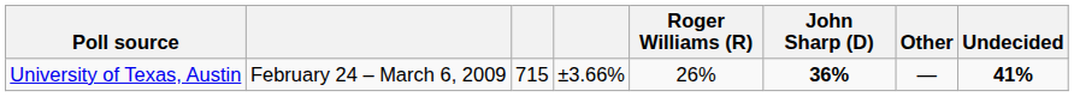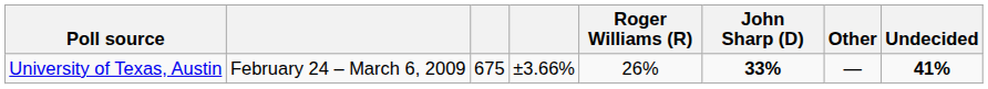University of Texas, Austin | column 3: 715 -> 675
University of Texas, Austin | John Sharp (D): 36% -> 33%
